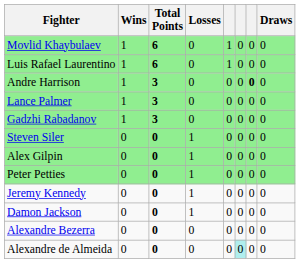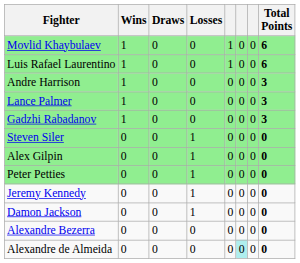columns swapped: Draws <-> Total Points
Andre Harrison | column 7: bold -> normal
